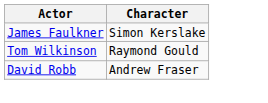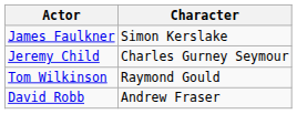+ row: Jeremy Child | Charles Gurney Seymour
